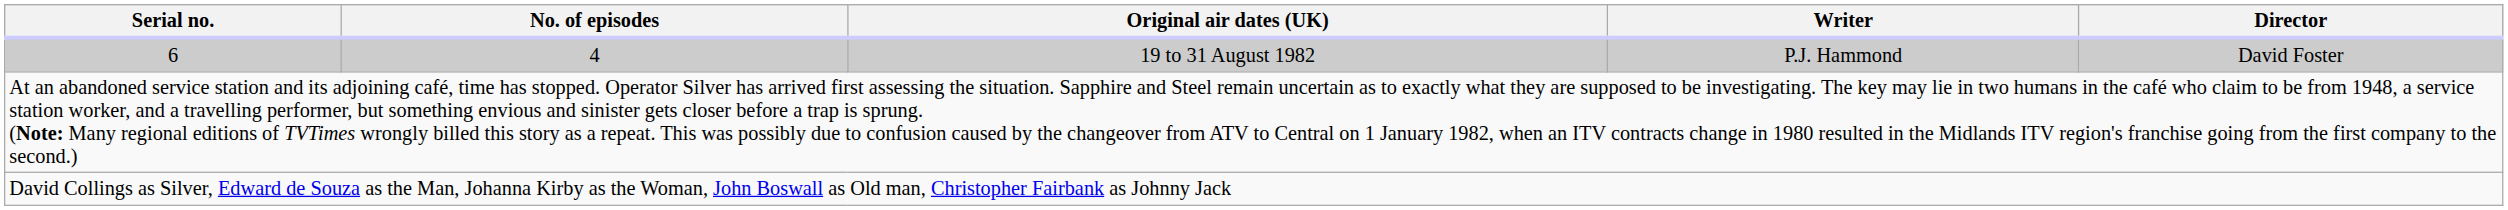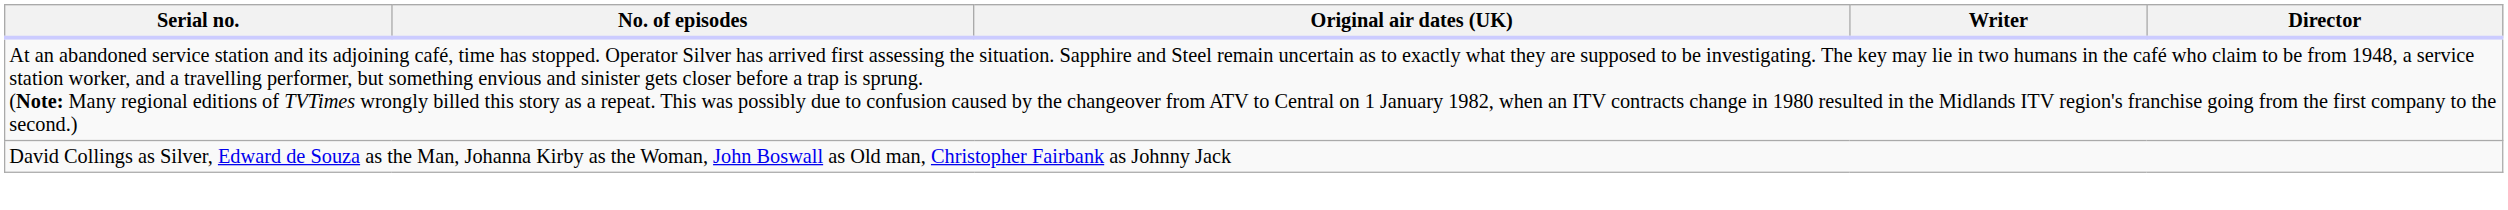- row: 6 | 4 | 19 to 31 August 1982 | P.J. Hammond | David Foster
